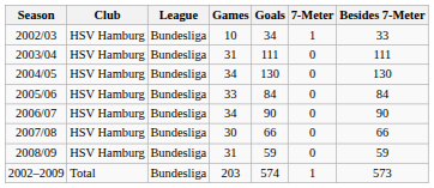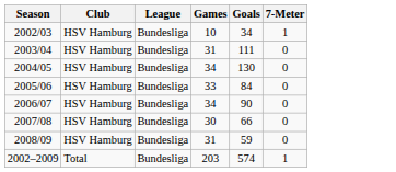- column: Besides 7-Meter | 33 | 111 | 130 | 84 | 90 | 66 | 59 | 573
